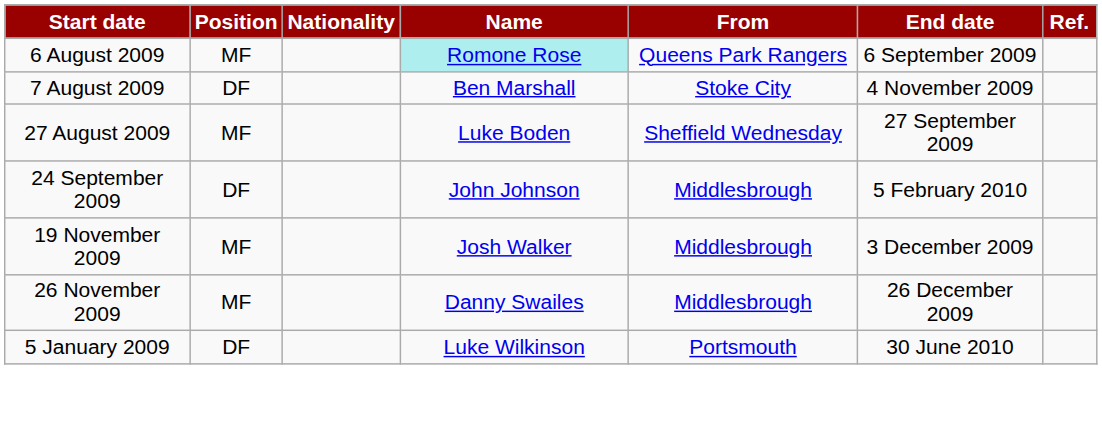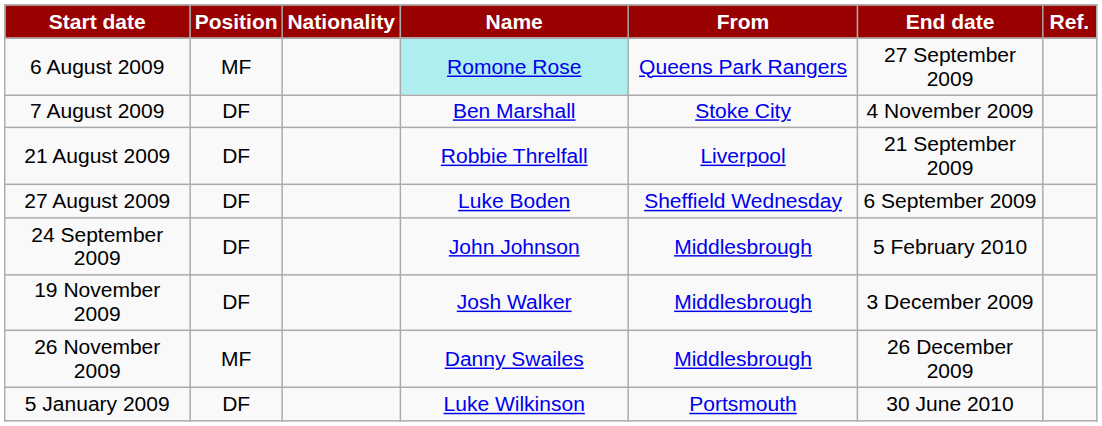6 August 2009 | End date: 6 September 2009 -> 27 September 2009
+ row: 21 August 2009 | DF | Robbie Threlfall | Liverpool | 21 September 2009
27 August 2009 | Position: MF -> DF
27 August 2009 | End date: 27 September 2009 -> 6 September 2009
19 November 2009 | Position: MF -> DF
